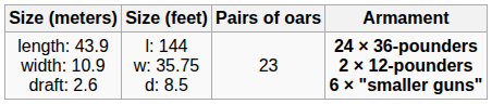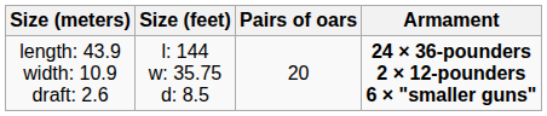length: 43.9 width: 10.9 draft: 2.6 | Pairs of oars: 23 -> 20
